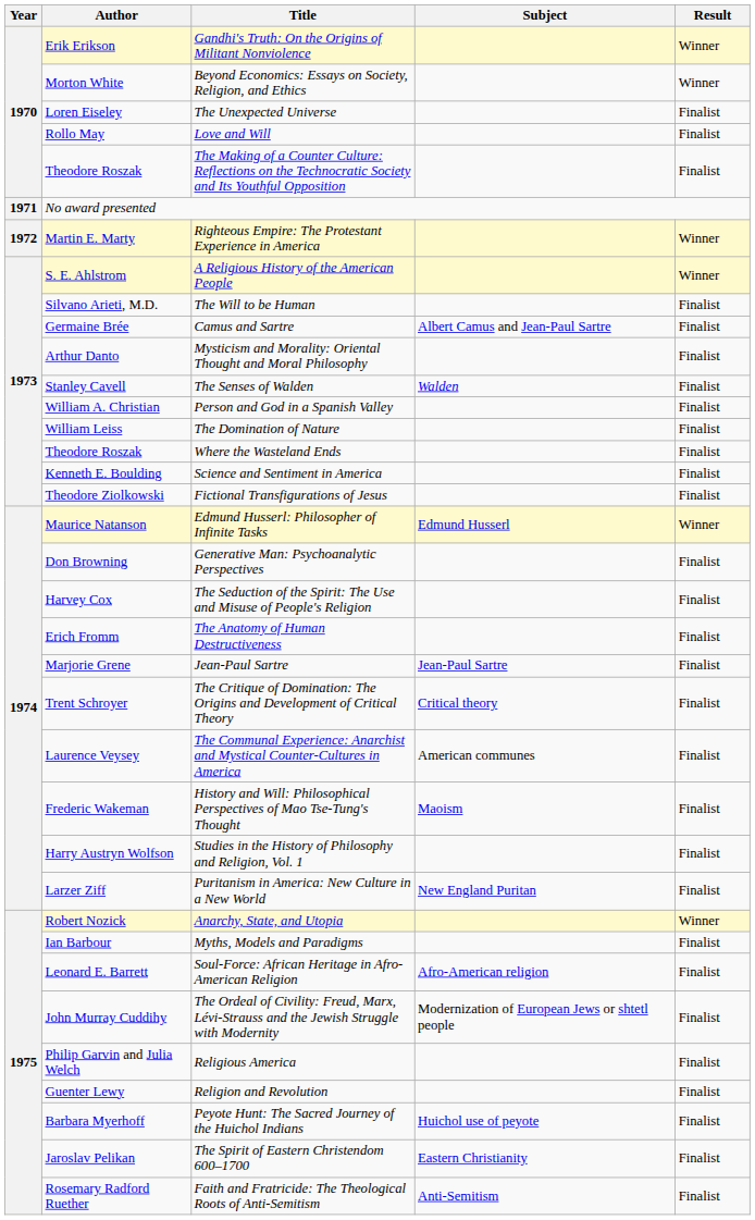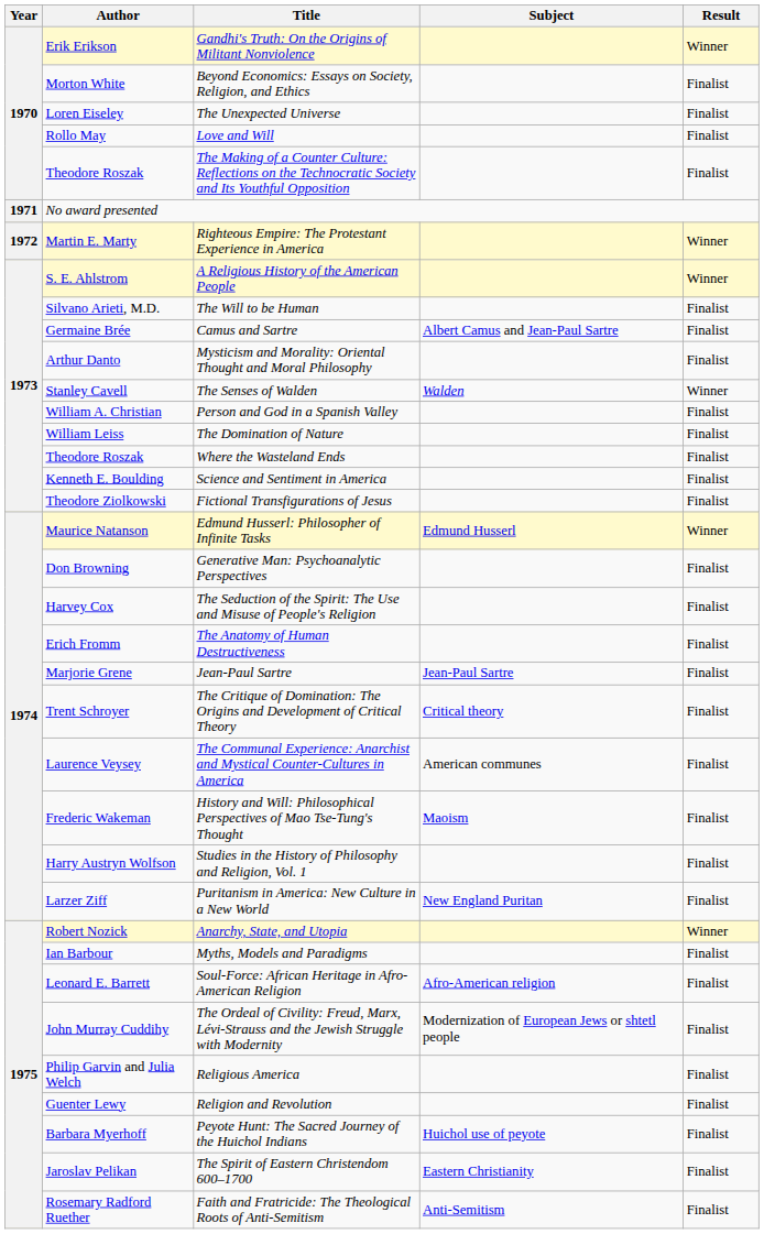Beyond Economics: Essays on Society, Religion, and Ethics | Result: Winner -> Finalist
The Senses of Walden | Result: Finalist -> Winner
